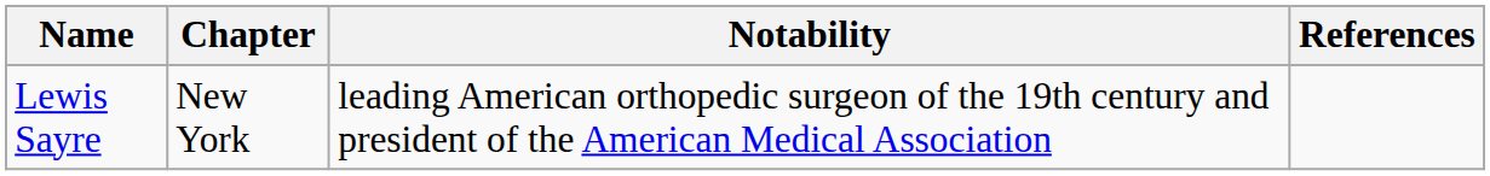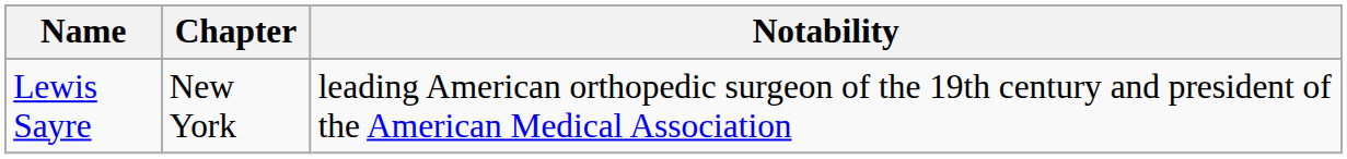- column: References
